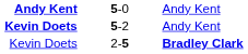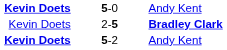5-0 | column 1: Andy Kent -> Kevin Doets
rows swapped: 2-5 <-> 5-2
